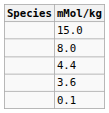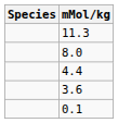- row: 15.0
+ row: 11.3
